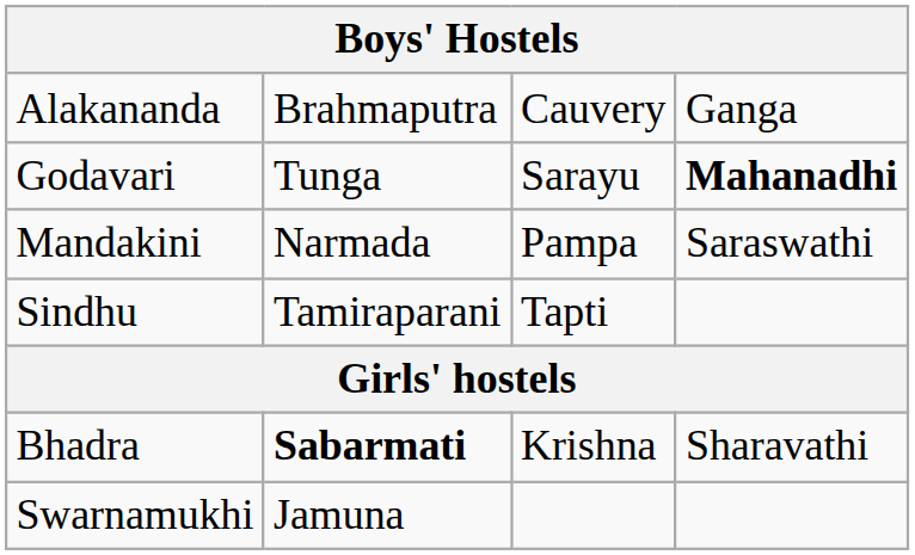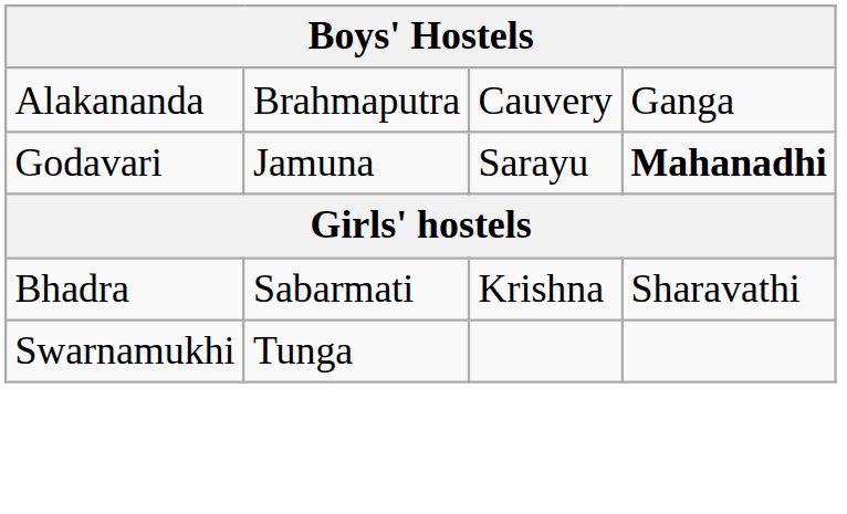Godavari | column 2: Tunga -> Jamuna
- row: Mandakini | Narmada | Pampa | Saraswathi
- row: Sindhu | Tamiraparani | Tapti
Bhadra | column 2: bold -> normal
Swarnamukhi | column 2: Jamuna -> Tunga
